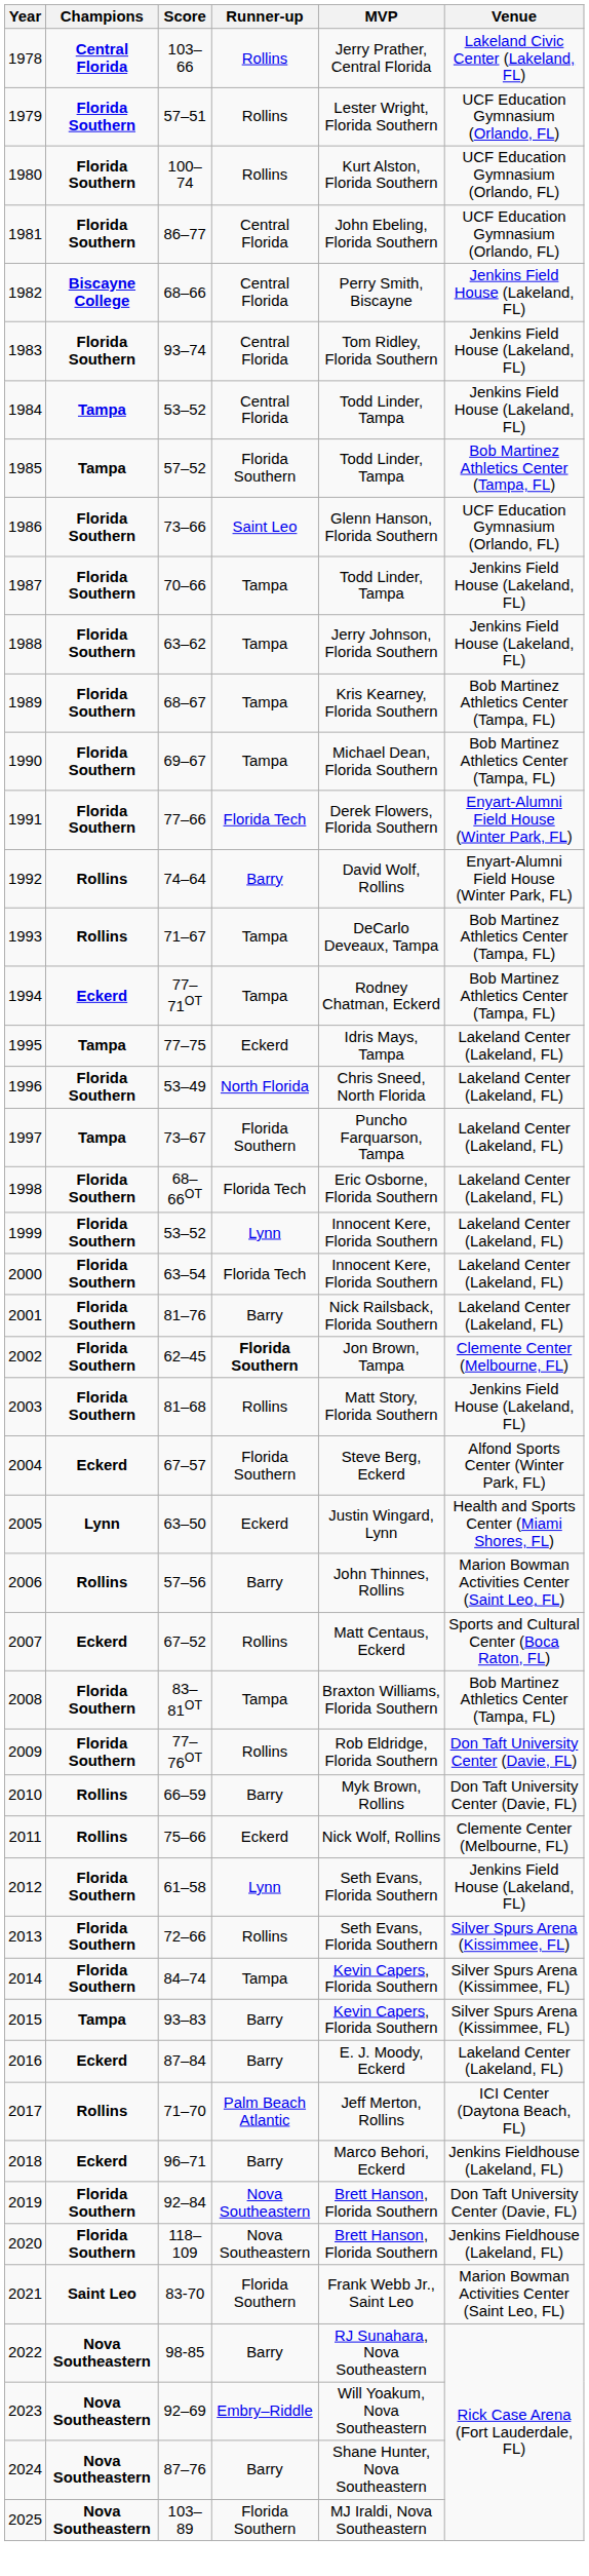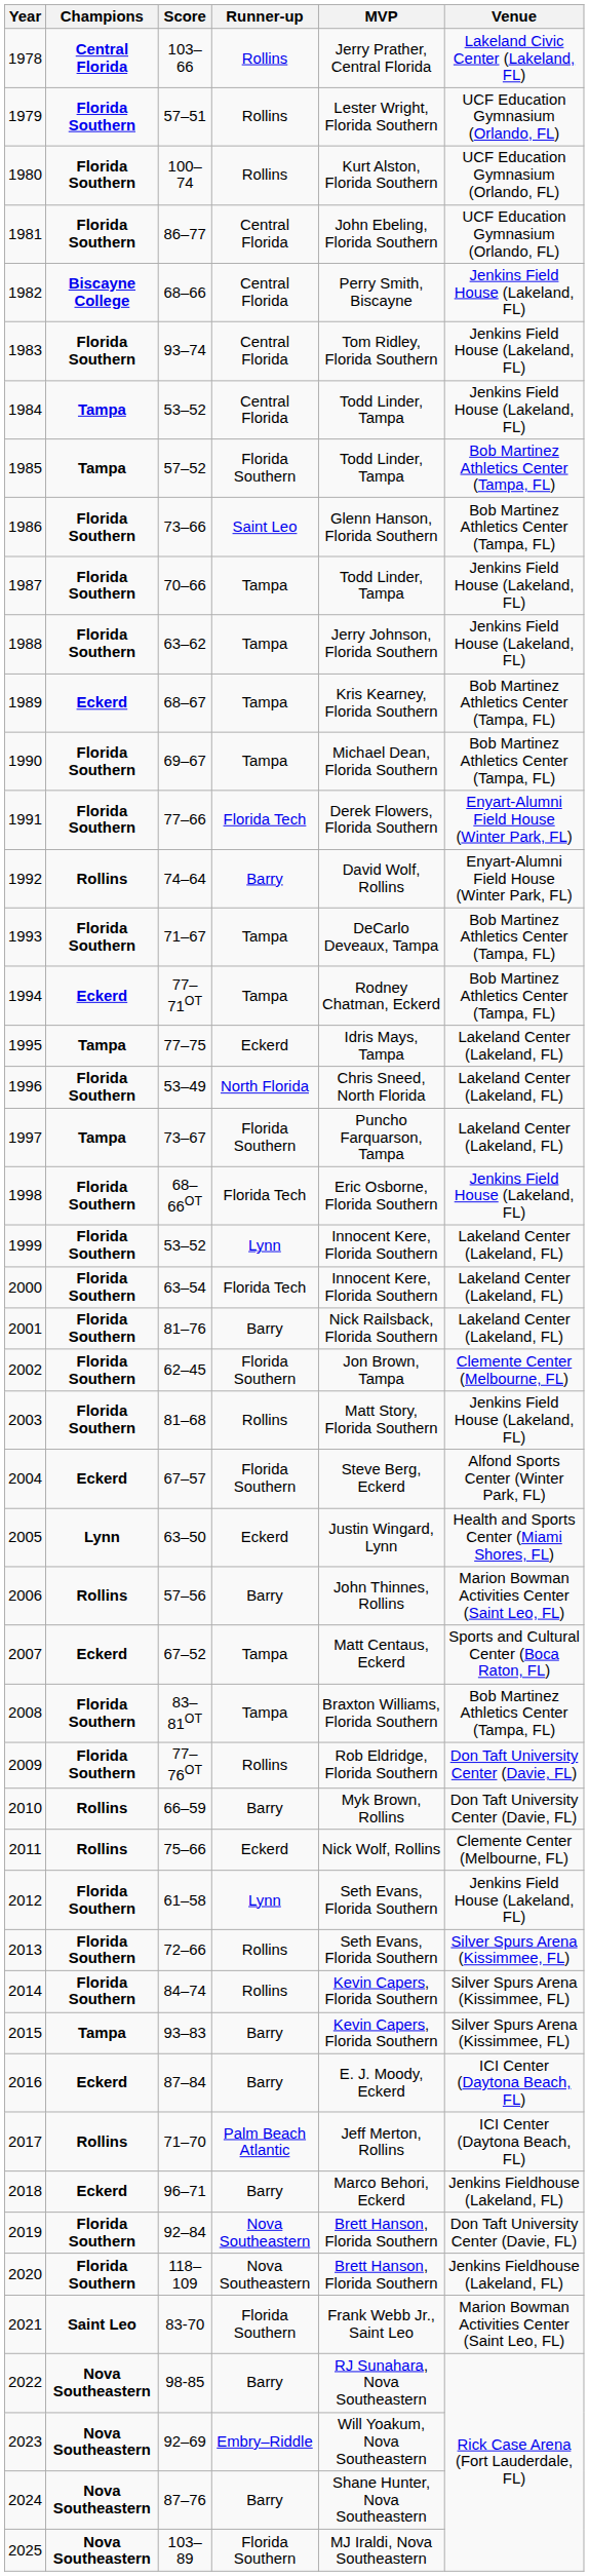1986 | Venue: UCF Education Gymnasium (Orlando, FL) -> Bob Martinez Athletics Center (Tampa, FL)
1989 | Champions: Florida Southern -> Eckerd
1993 | Champions: Rollins -> Florida Southern
1998 | Venue: Lakeland Center (Lakeland, FL) -> Jenkins Field House (Lakeland, FL)
2002 | Runner-up: bold -> normal
2007 | Runner-up: Rollins -> Tampa
2014 | Runner-up: Tampa -> Rollins
2016 | Venue: Lakeland Center (Lakeland, FL) -> ICI Center (Daytona Beach, FL)
